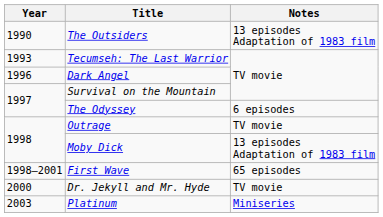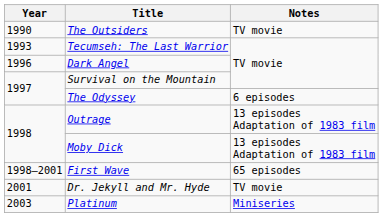The Outsiders | Notes: 13 episodes Adaptation of 1983 film -> TV movie
Outrage | Notes: TV movie -> 13 episodes Adaptation of 1983 film
Dr. Jekyll and Mr. Hyde | Year: 2000 -> 2001
